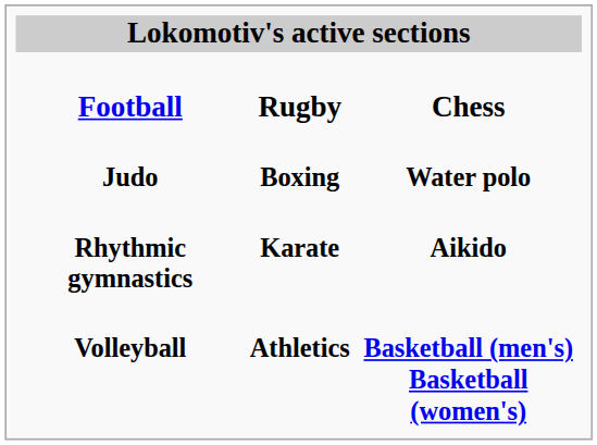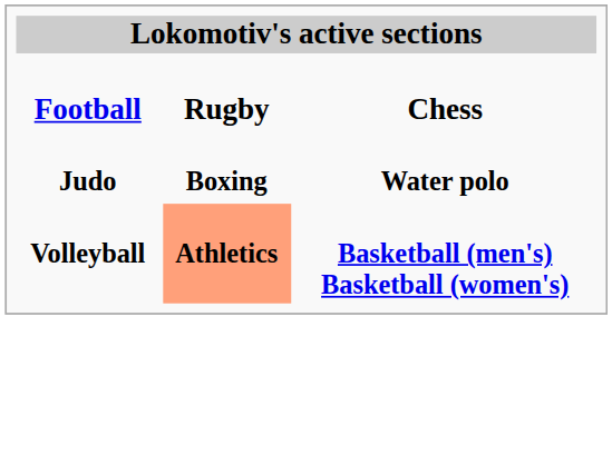- row: Rhythmic gymnastics | Karate | Aikido
Volleyball | column 2: no background -> lightsalmon background
